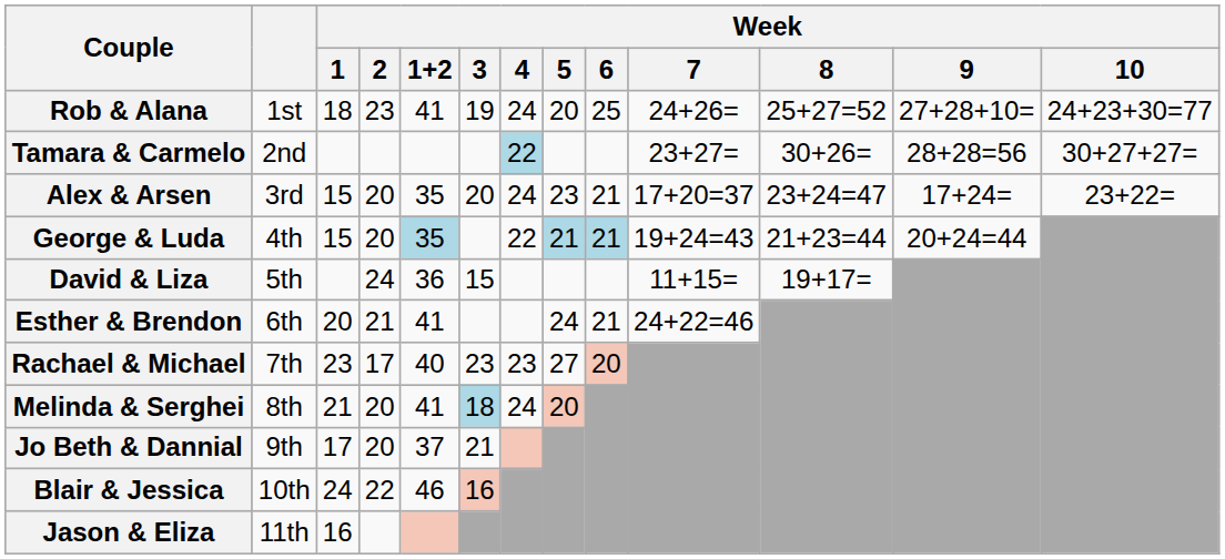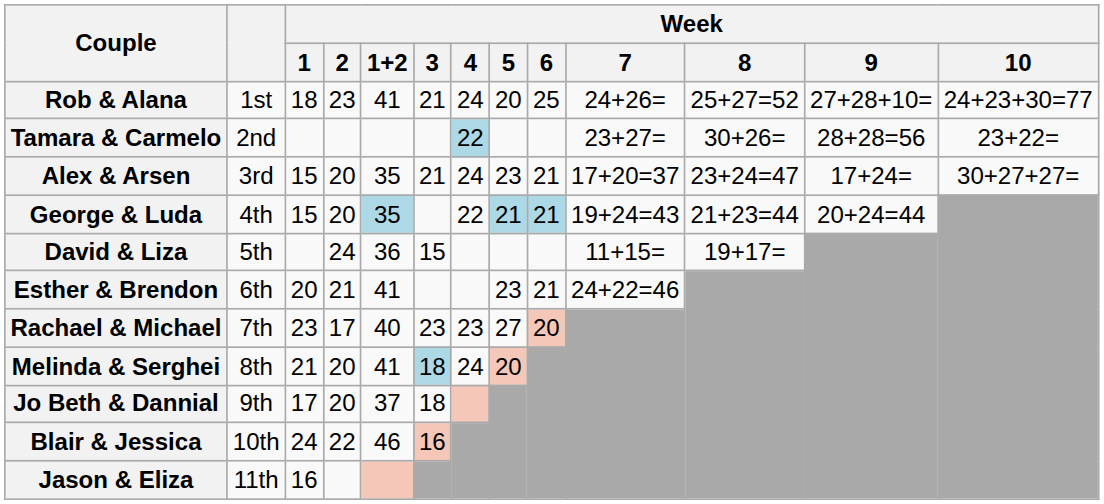Rob & Alana | Week / 3: 19 -> 21
Tamara & Carmelo | Week / 10: 30+27+27= -> 23+22=
Alex & Arsen | Week / 3: 20 -> 21
Alex & Arsen | Week / 10: 23+22= -> 30+27+27=
Esther & Brendon | Week / 5: 24 -> 23
Jo Beth & Dannial | Week / 3: 21 -> 18
